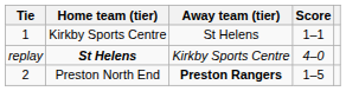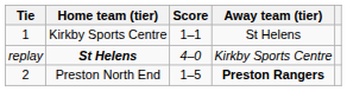columns swapped: Score <-> Away team (tier)
